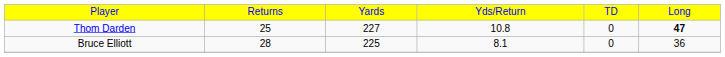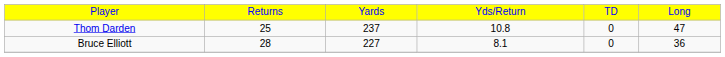Thom Darden | column 3: 227 -> 237
Thom Darden | column 6: bold -> normal
Bruce Elliott | column 3: 225 -> 227
